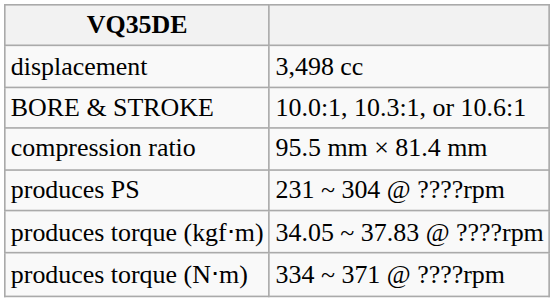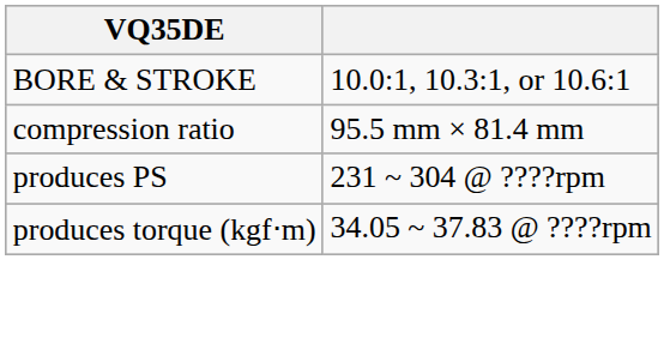- row: displacement | 3,498 cc
- row: produces torque (N⋅m) | 334 ~ 371 @ ????rpm
